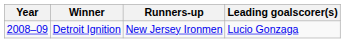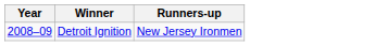- column: Leading goalscorer(s) | Lucio Gonzaga
